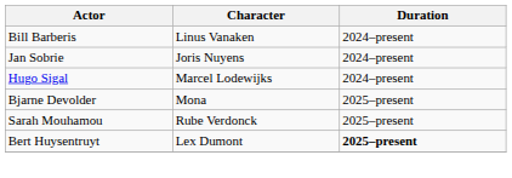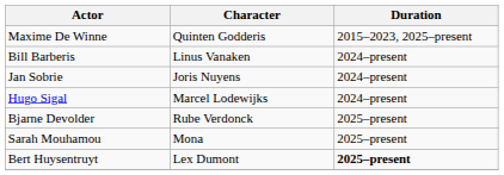+ row: Maxime De Winne | Quinten Godderis | 2015–2023, 2025–present
Bjarne Devolder | Character: Mona -> Rube Verdonck
Sarah Mouhamou | Character: Rube Verdonck -> Mona
